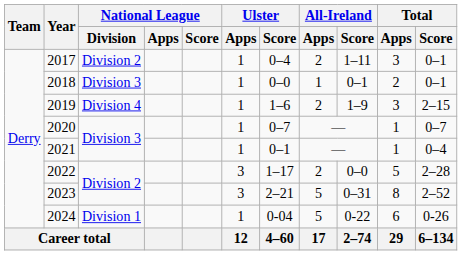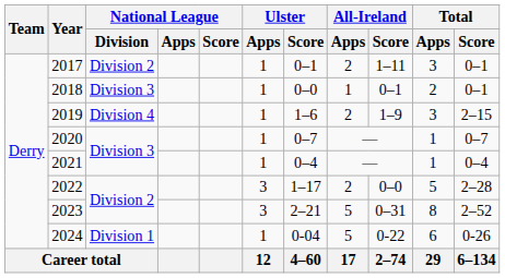2017 | Ulster / Score: 0–4 -> 0–1
2021 | Ulster / Score: 0–1 -> 0–4
